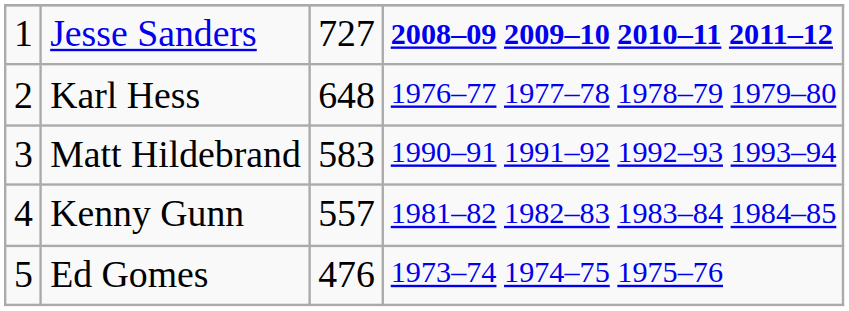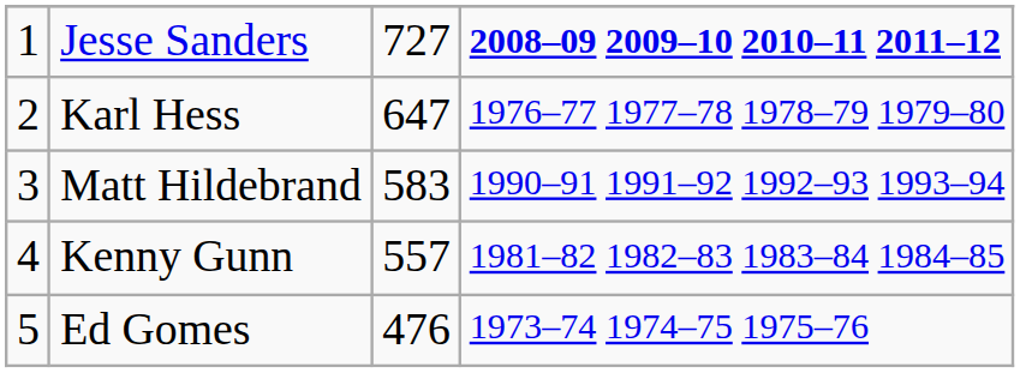Karl Hess | column 3: 648 -> 647
